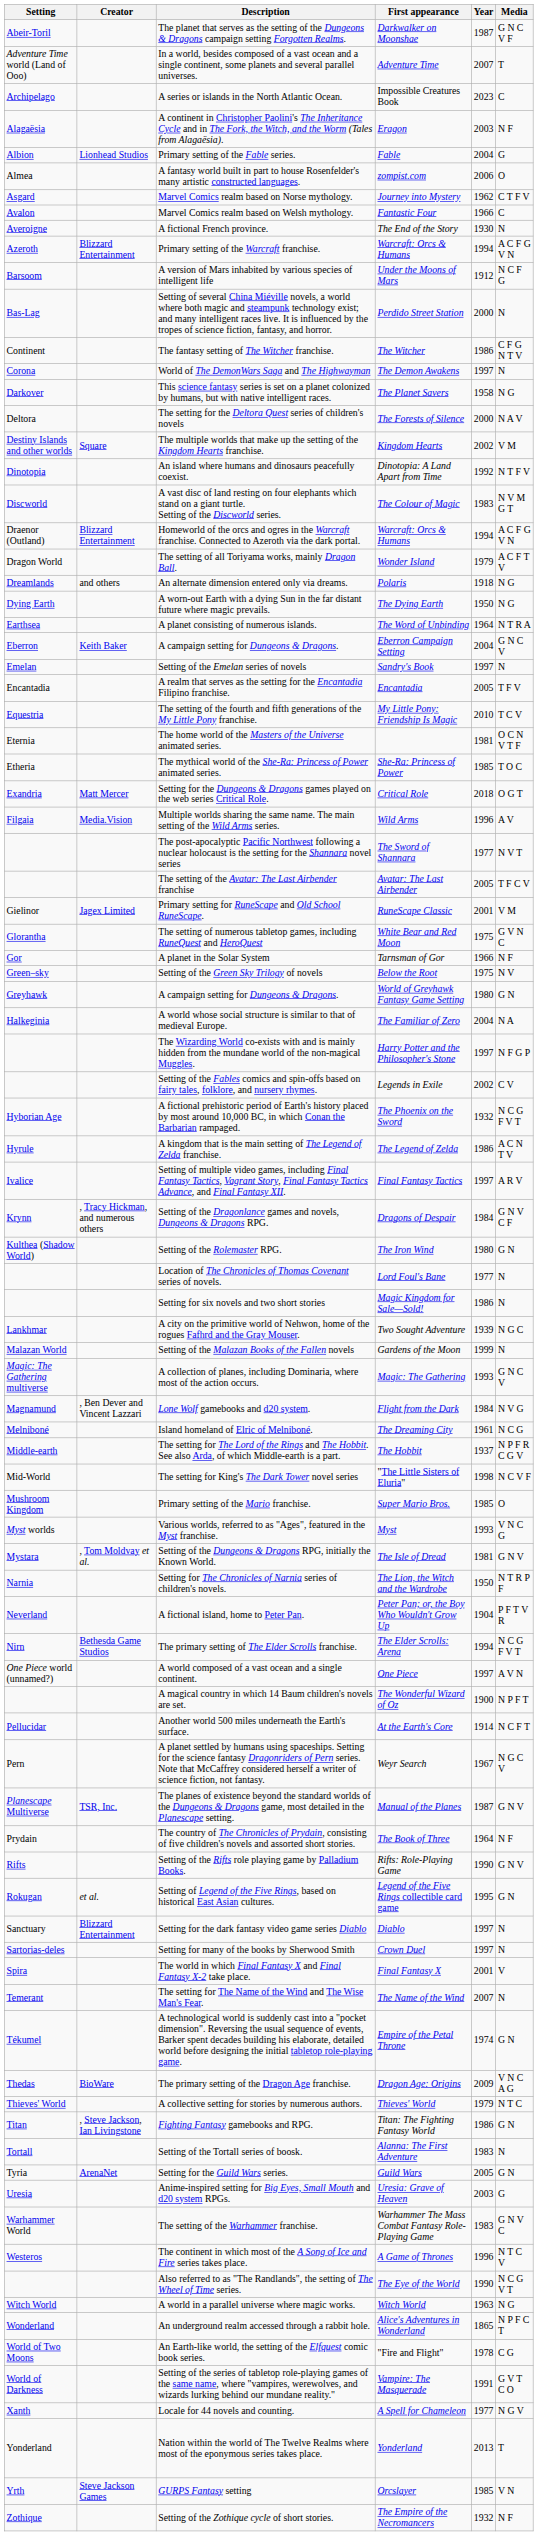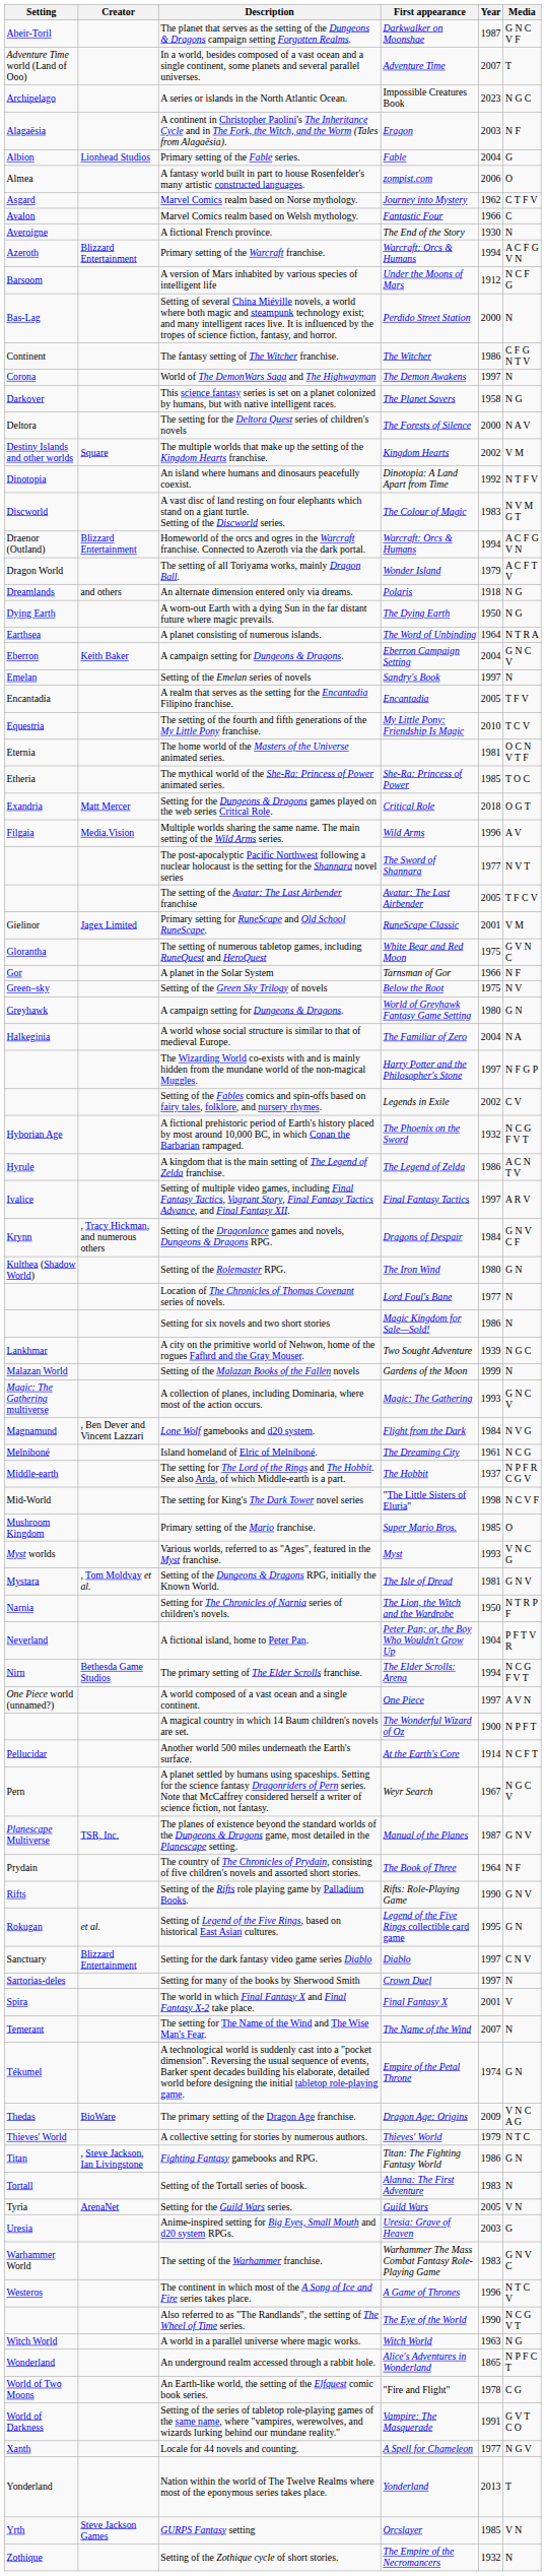A series or islands in the North Atlantic Ocean. | Media: C -> N G C
Setting for the dark fantasy video game series Diablo | Media: N -> C N V
Setting for the Guild Wars series. | Media: G N -> V N
Setting of the Zothique cycle of short stories. | Media: N F -> N
